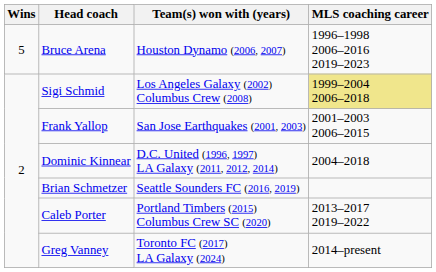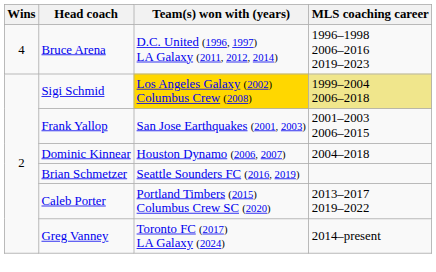Bruce Arena | Wins: 5 -> 4
Bruce Arena | Team(s) won with (years): Houston Dynamo (2006, 2007) -> D.C. United (1996, 1997) LA Galaxy (2011, 2012, 2014)
Sigi Schmid | Team(s) won with (years): no background -> gold background
Dominic Kinnear | Team(s) won with (years): D.C. United (1996, 1997) LA Galaxy (2011, 2012, 2014) -> Houston Dynamo (2006, 2007)
